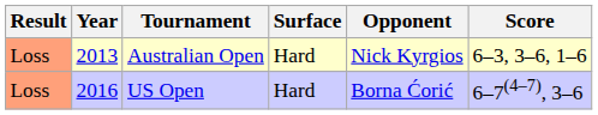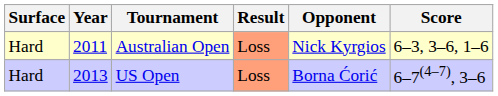columns swapped: Result <-> Surface
Australian Open | Year: 2013 -> 2011
US Open | Year: 2016 -> 2013
